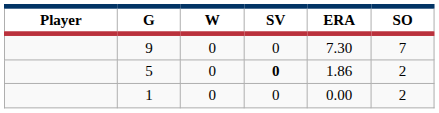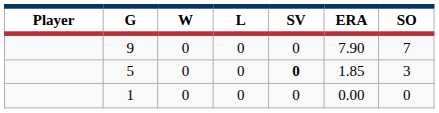+ column: L | 0 | 0 | 0
9 | ERA: 7.30 -> 7.90
5 | ERA: 1.86 -> 1.85
5 | SO: 2 -> 3
1 | SO: 2 -> 0
